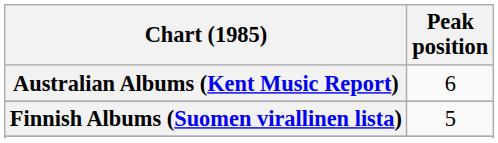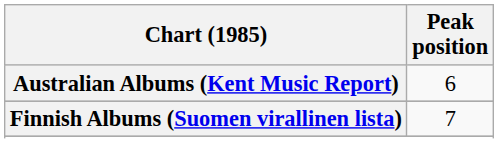Finnish Albums (Suomen virallinen lista) | Peak position: 5 -> 7
